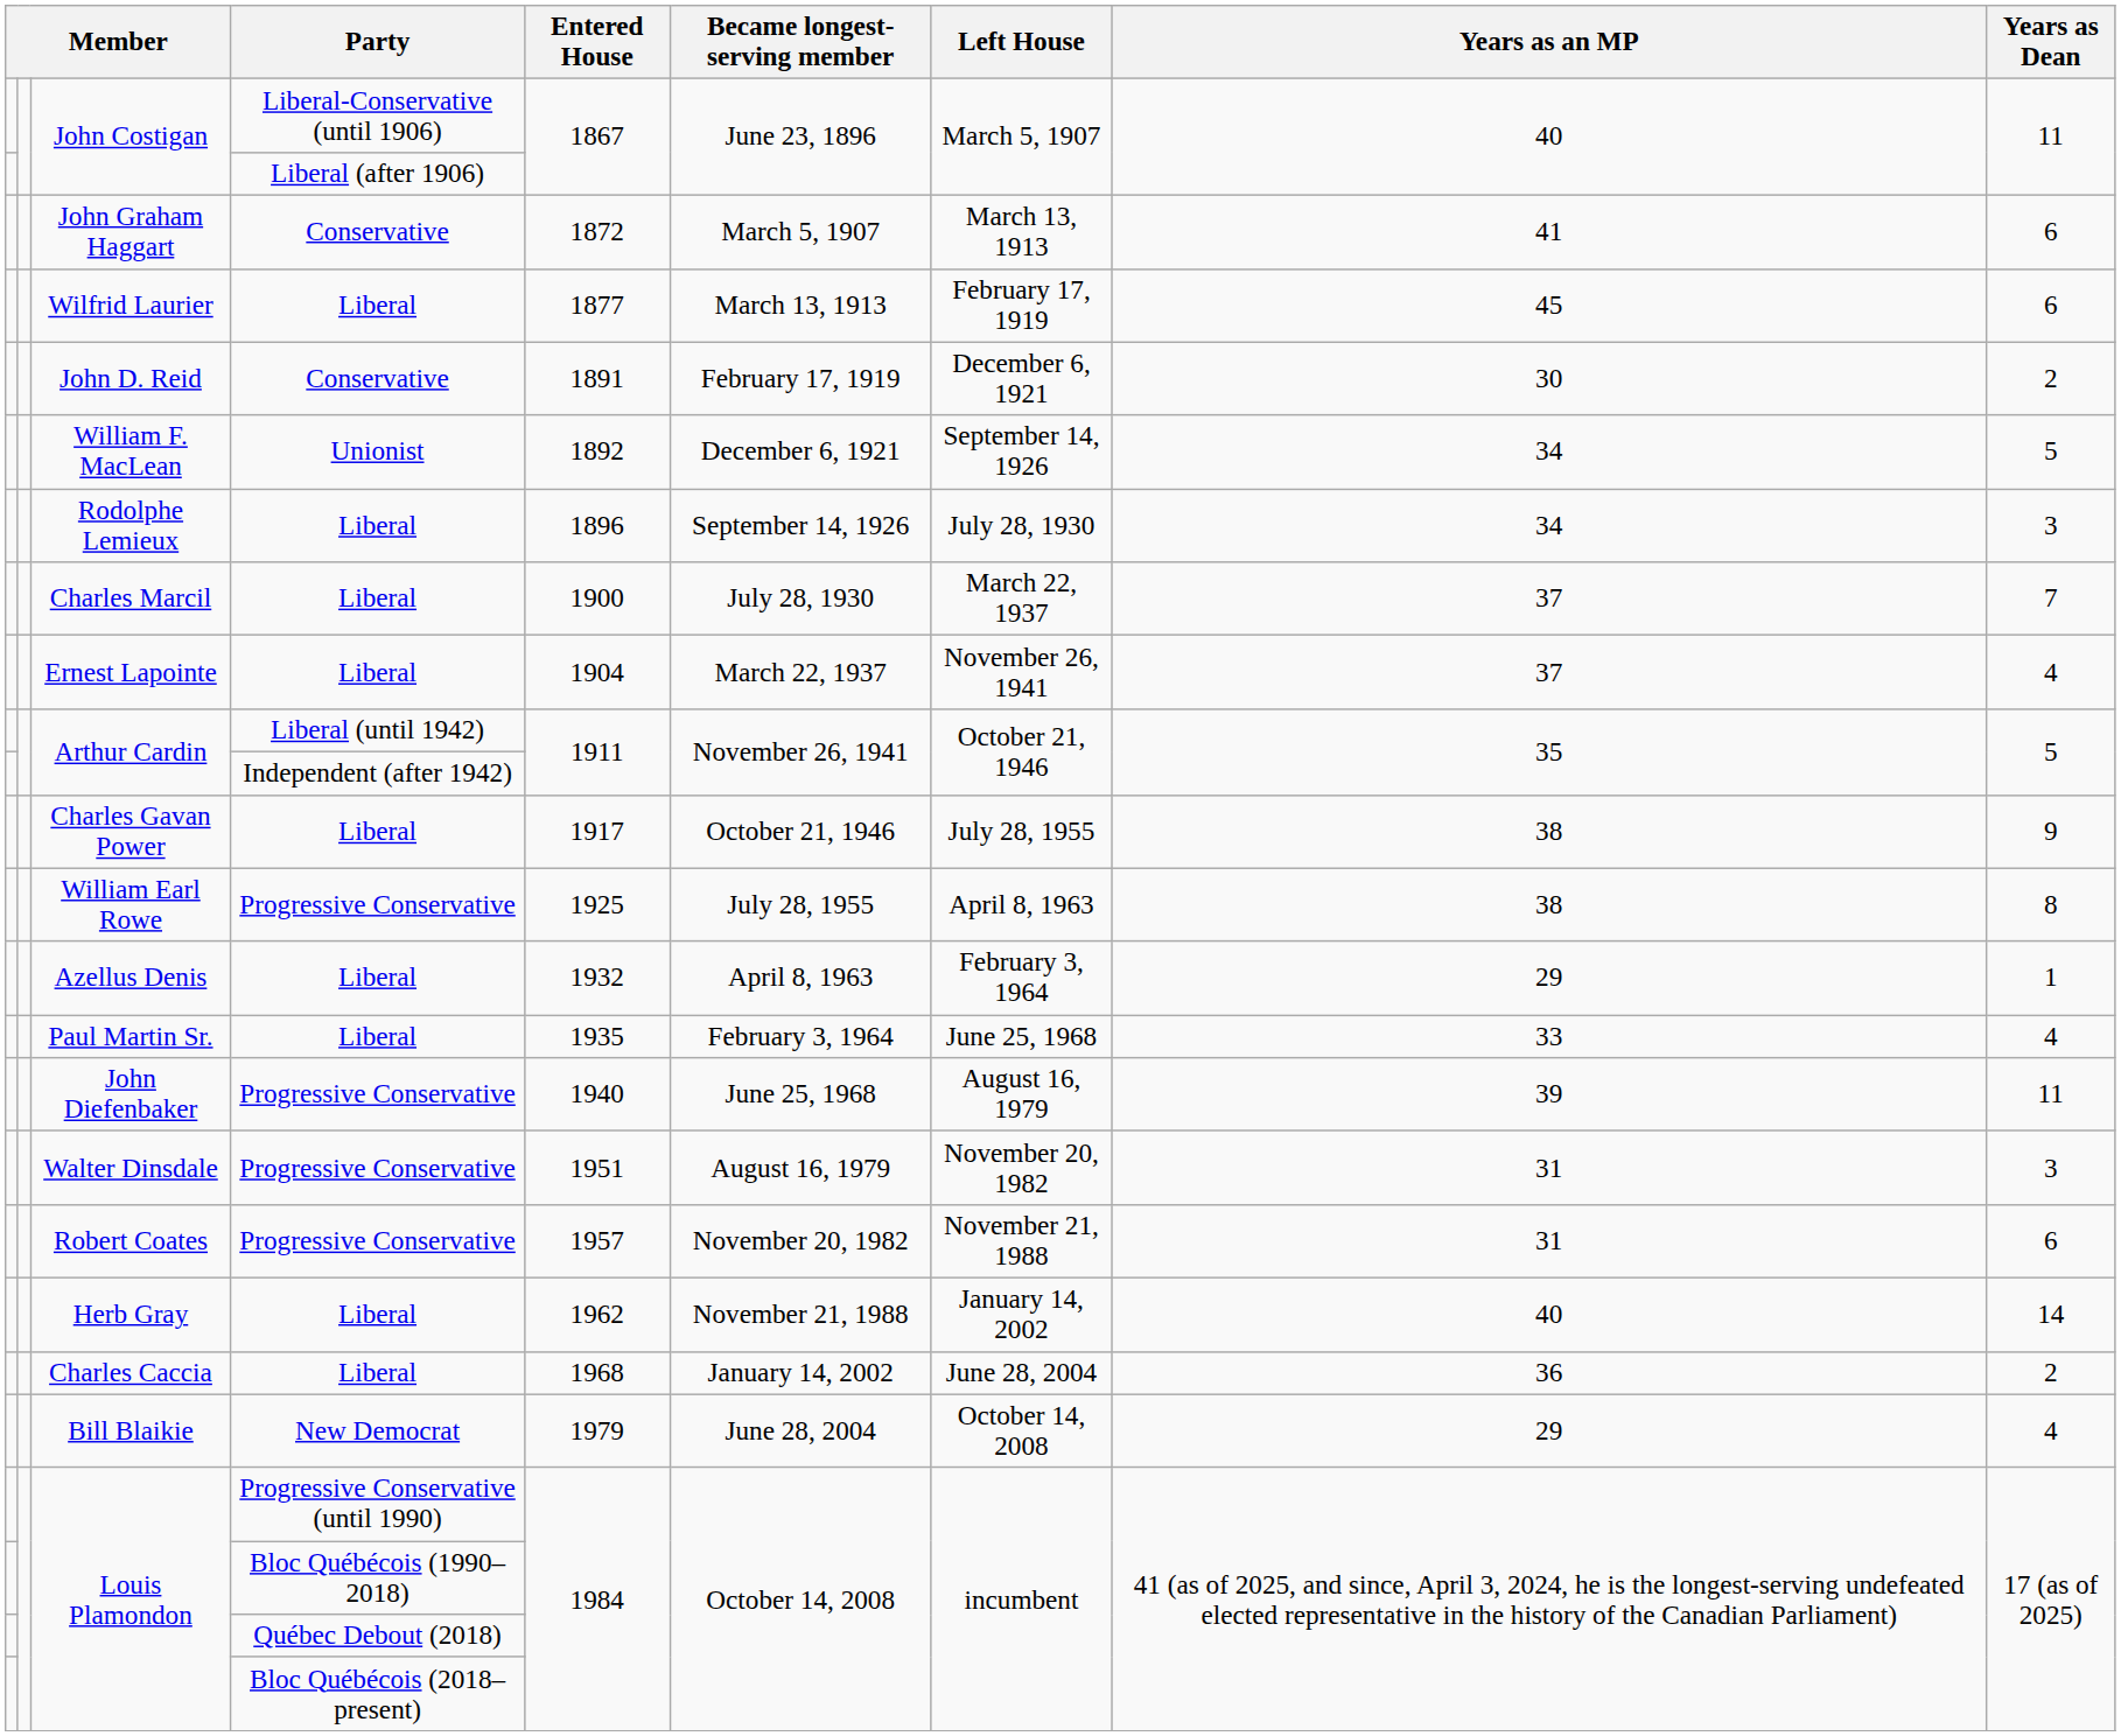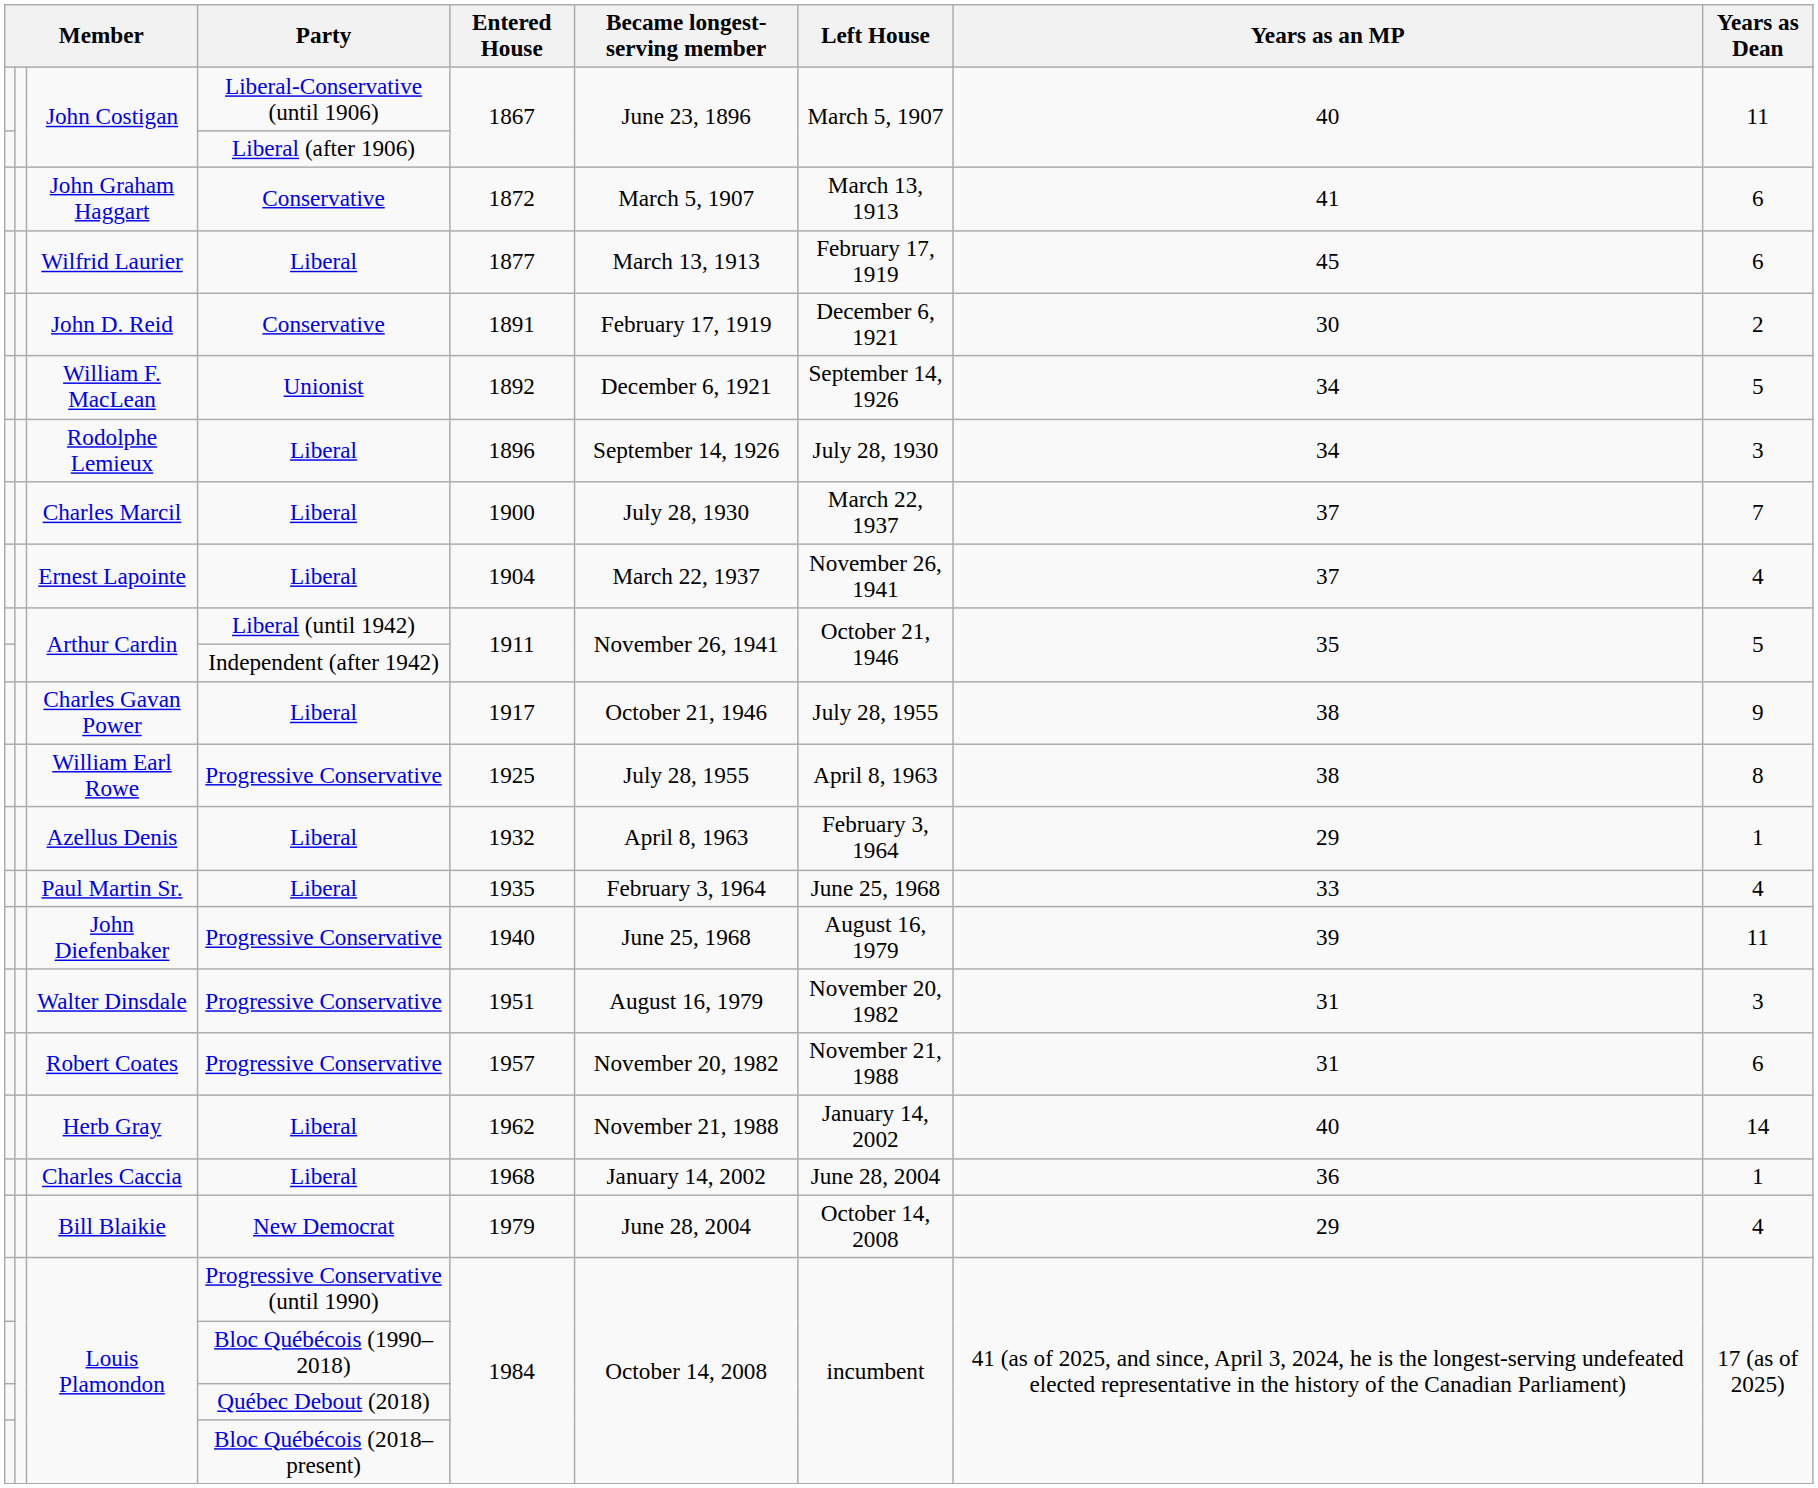Charles Caccia | Years as Dean: 2 -> 1
